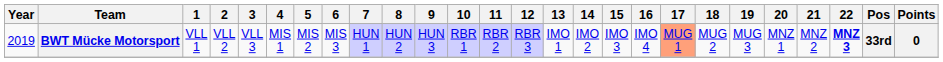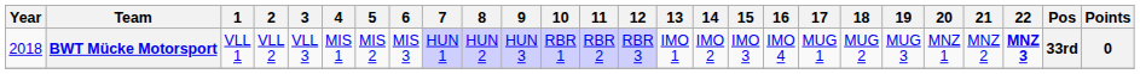BWT Mücke Motorsport | Year: 2019 -> 2018
BWT Mücke Motorsport | 17: lightsalmon background -> no background
